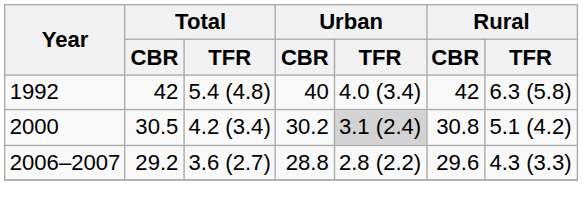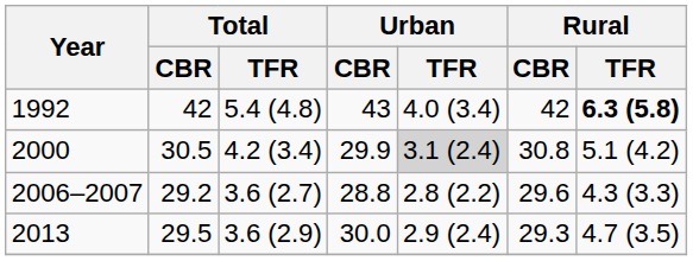1992 | Urban / CBR: 40 -> 43
1992 | Rural / TFR: normal -> bold
2000 | Urban / CBR: 30.2 -> 29.9
+ row: 2013 | 29.5 | 3.6 (2.9) | 30.0 | 2.9 (2.4) | 29.3 | 4.7 (3.5)
